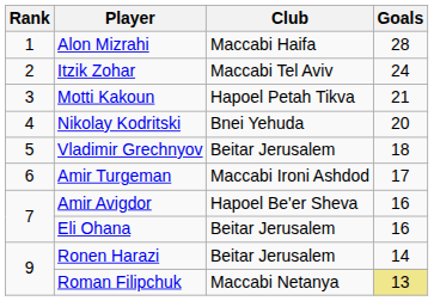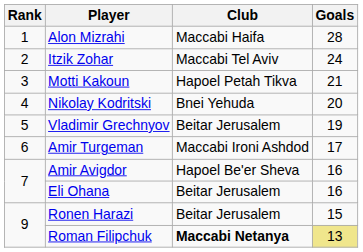Vladimir Grechnyov | Goals: 18 -> 19
Ronen Harazi | Goals: 14 -> 15
Roman Filipchuk | Club: normal -> bold
